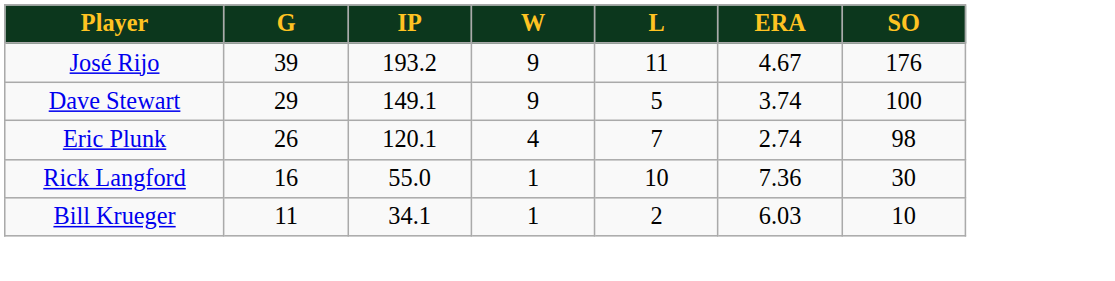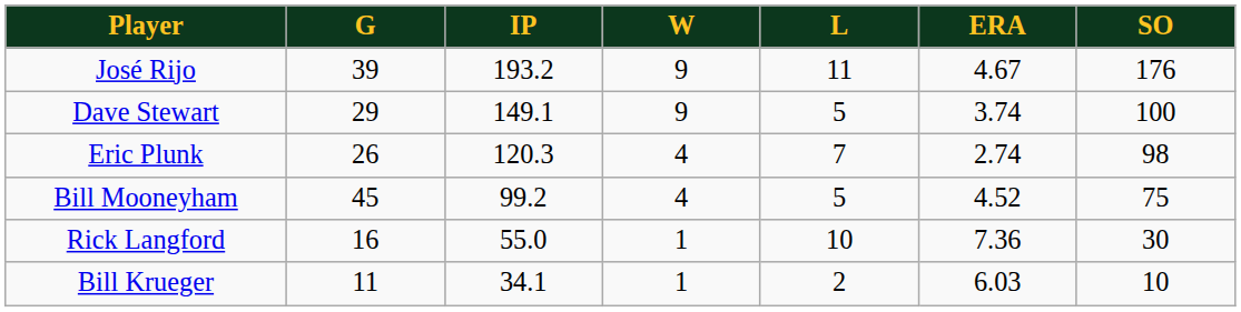Eric Plunk | IP: 120.1 -> 120.3
+ row: Bill Mooneyham | 45 | 99.2 | 4 | 5 | 4.52 | 75
